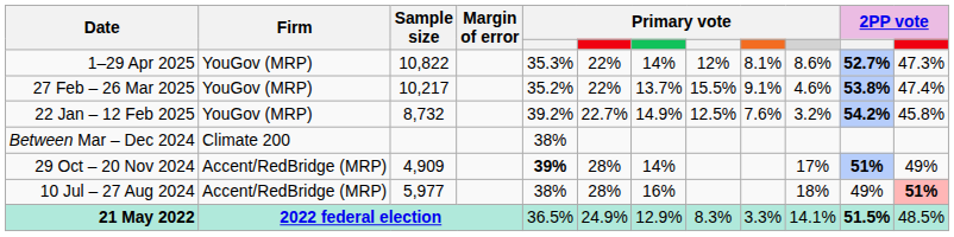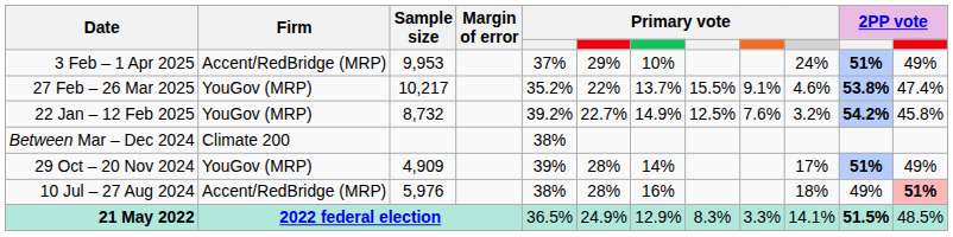- row: 1–29 Apr 2025 | YouGov (MRP) | 10,822 | 35.3% | 22% | 14% | 12% | 8.1% | 8.6% | 52.7% | 47.3%
+ row: 3 Feb – 1 Apr 2025 | Accent/RedBridge (MRP) | 9,953 | 37% | 29% | 10% | 24% | 51% | 49%
29 Oct – 20 Nov 2024 | Firm: Accent/RedBridge (MRP) -> YouGov (MRP)
29 Oct – 20 Nov 2024 | column 5: bold -> normal
10 Jul – 27 Aug 2024 | Sample size: 5,977 -> 5,976
